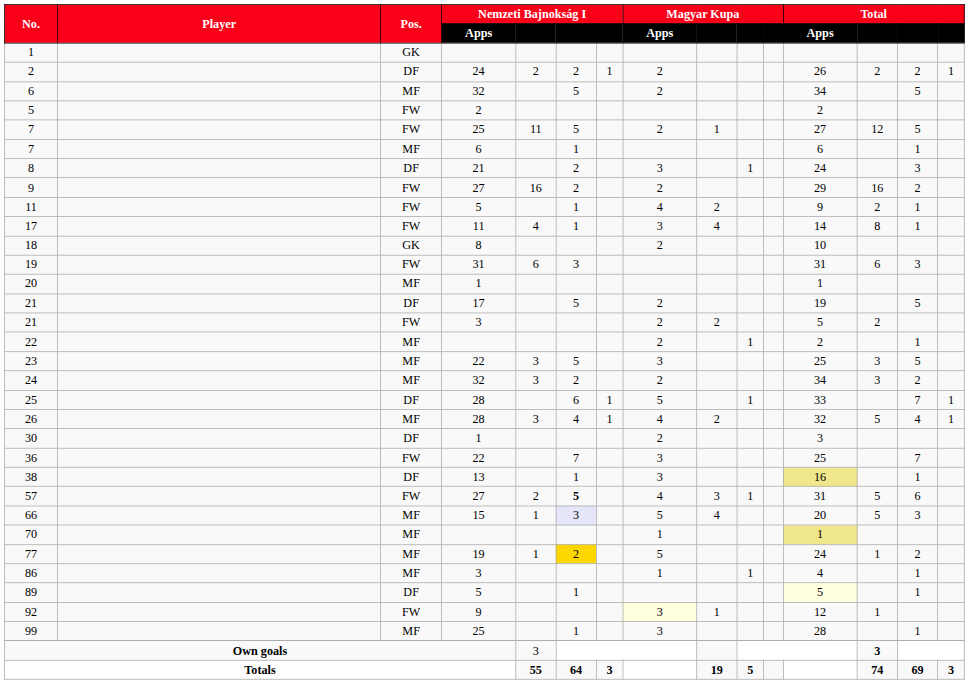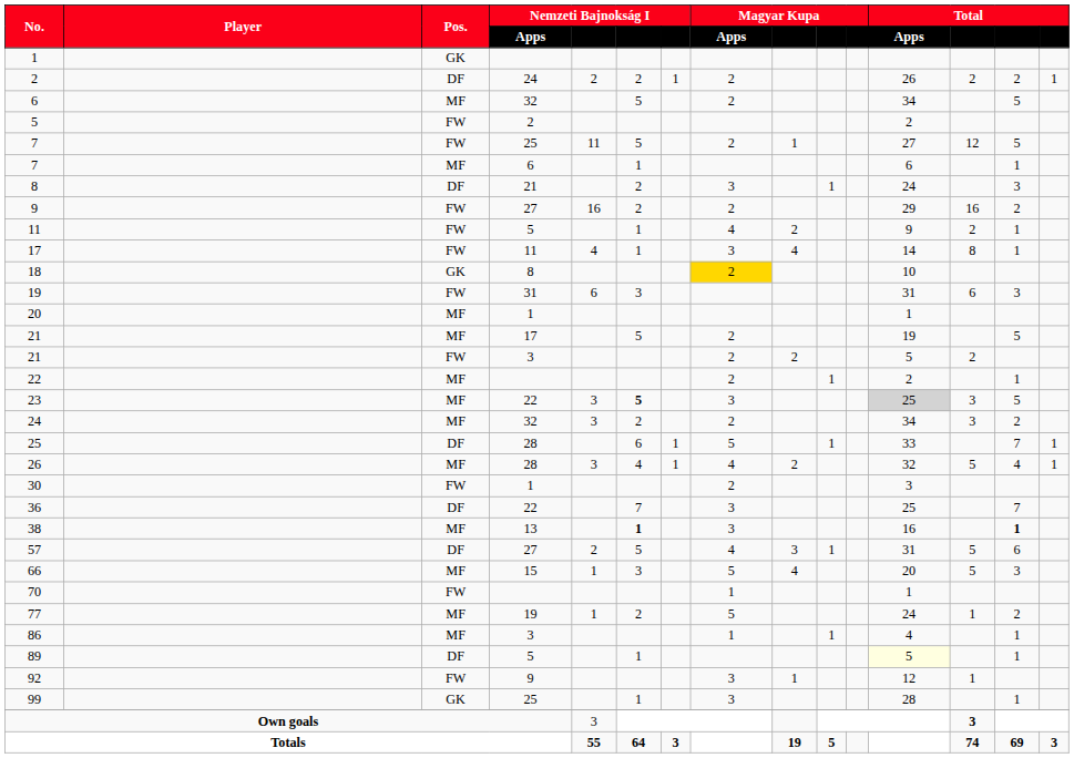18 | Magyar Kupa / Apps: no background -> gold background
21 / 17 | Pos.: DF -> MF
23 | column 6: normal -> bold
23 | Total / Apps: no background -> lightgrey background
30 | Pos.: DF -> FW
36 | Pos.: FW -> DF
38 | Pos.: DF -> MF
38 | column 6: normal -> bold
38 | Total / Apps: khaki background -> no background
38 | column 14: normal -> bold
57 | Pos.: FW -> DF
57 | column 6: bold -> normal
66 | column 6: lavender background -> no background
70 | Pos.: MF -> FW
70 | Total / Apps: khaki background -> no background
77 | column 6: gold background -> no background
92 | Magyar Kupa / Apps: lightyellow background -> no background
99 | Pos.: MF -> GK
